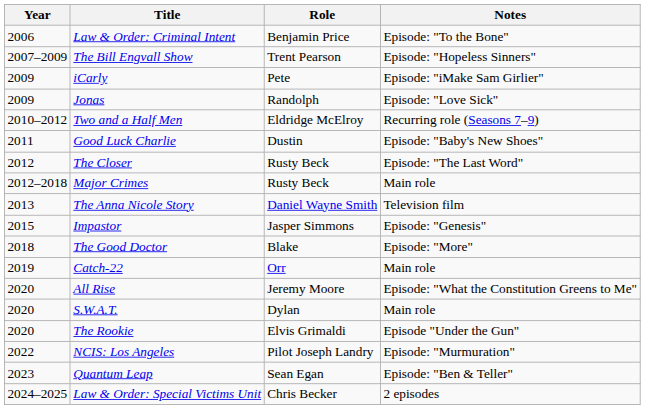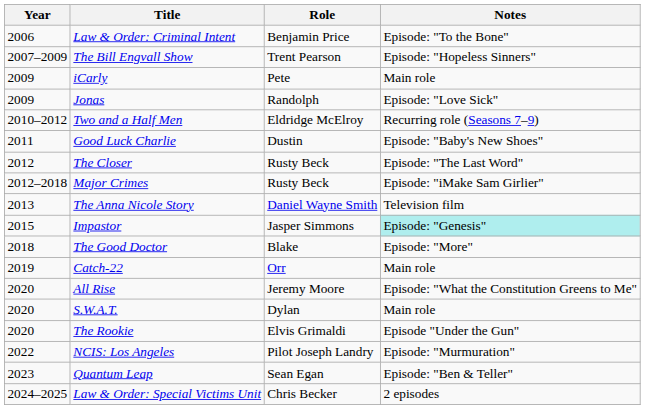iCarly | Notes: Episode: "iMake Sam Girlier" -> Main role
Major Crimes | Notes: Main role -> Episode: "iMake Sam Girlier"
Impastor | Notes: no background -> paleturquoise background
